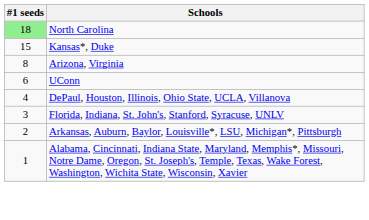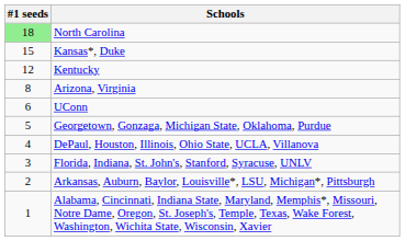+ row: 12 | Kentucky
+ row: 5 | Georgetown, Gonzaga, Michigan State, Oklahoma, Purdue
